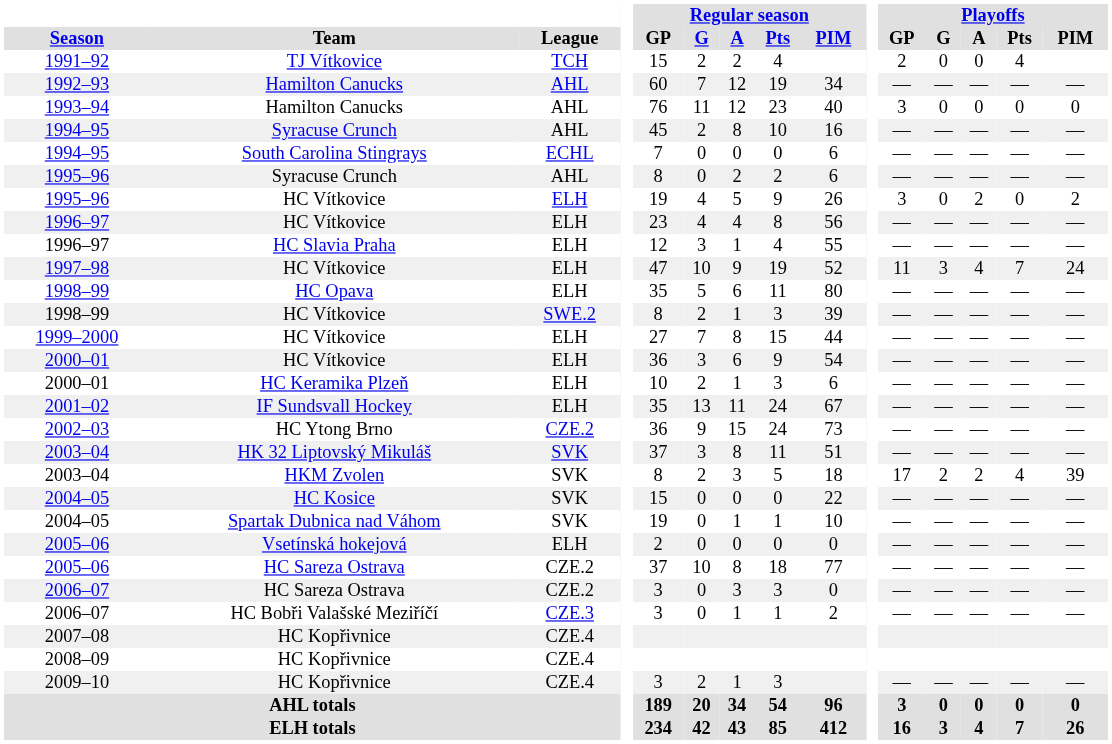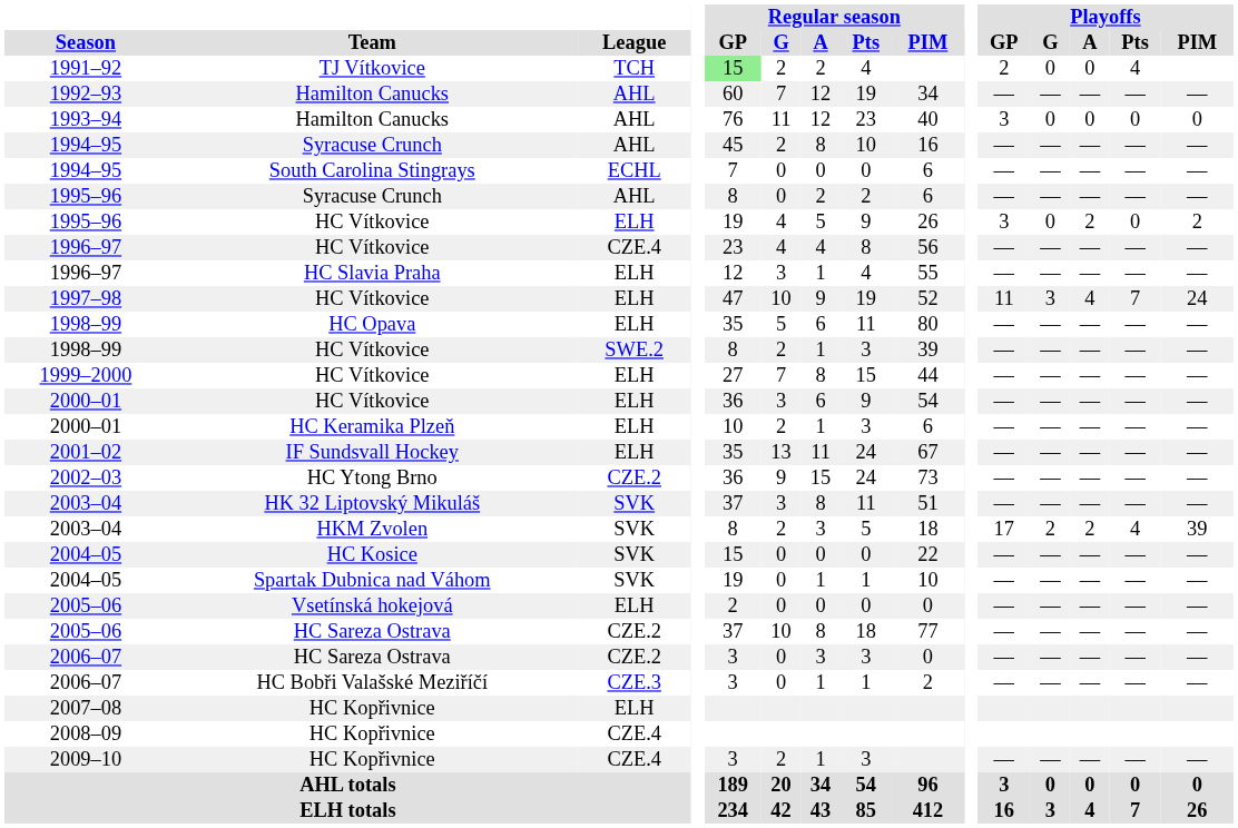1991–92 | Regular season / GP: no background -> lightgreen background
1996–97 / HC Vítkovice | League: ELH -> CZE.4
2007–08 | League: CZE.4 -> ELH
